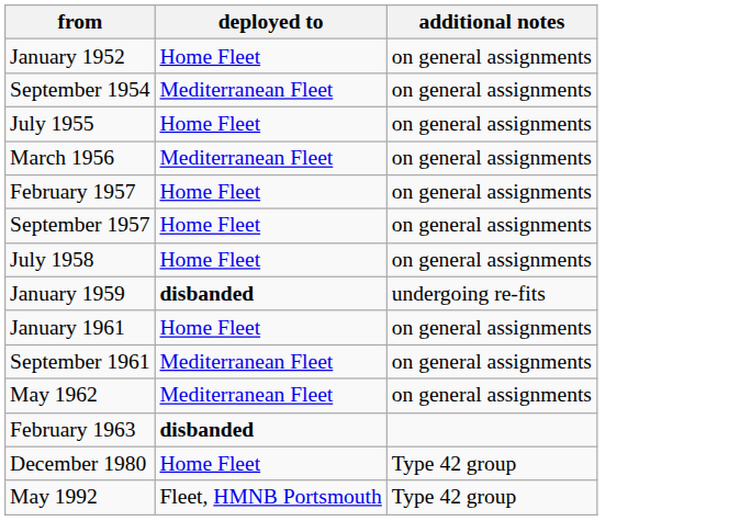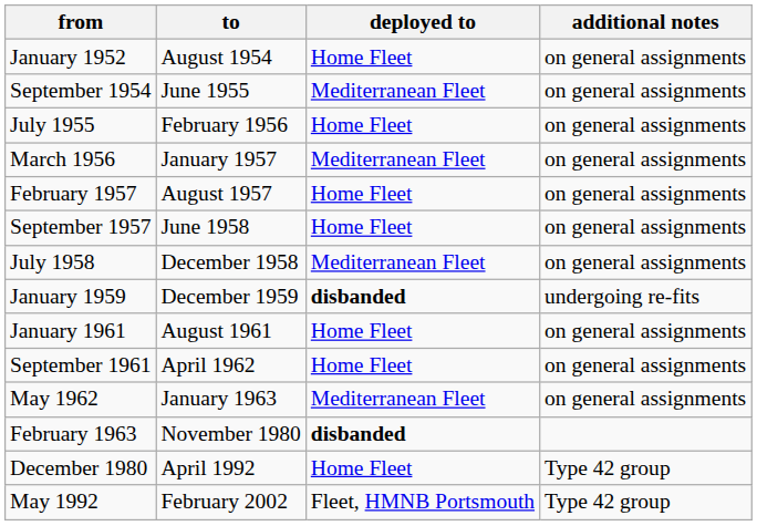+ column: to | August 1954 | June 1955 | February 1956 | January 1957 | August 1957 | June 1958 | December 1958 | December 1959 | August 1961 | April 1962 | January 1963 | November 1980 | April 1992 | February 2002
July 1958 | deployed to: Home Fleet -> Mediterranean Fleet
September 1961 | deployed to: Mediterranean Fleet -> Home Fleet
